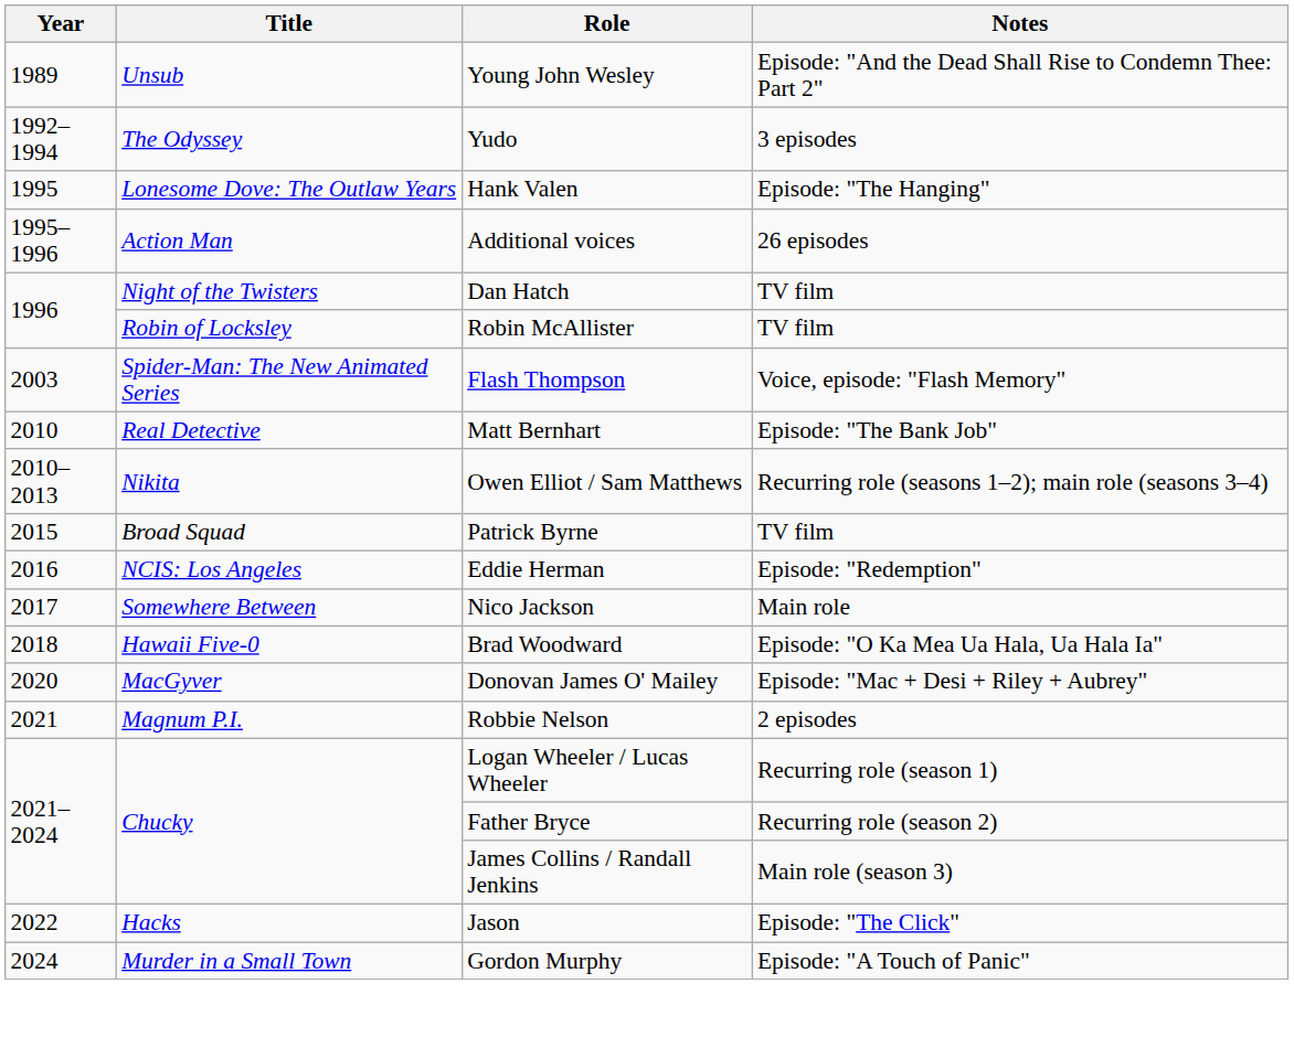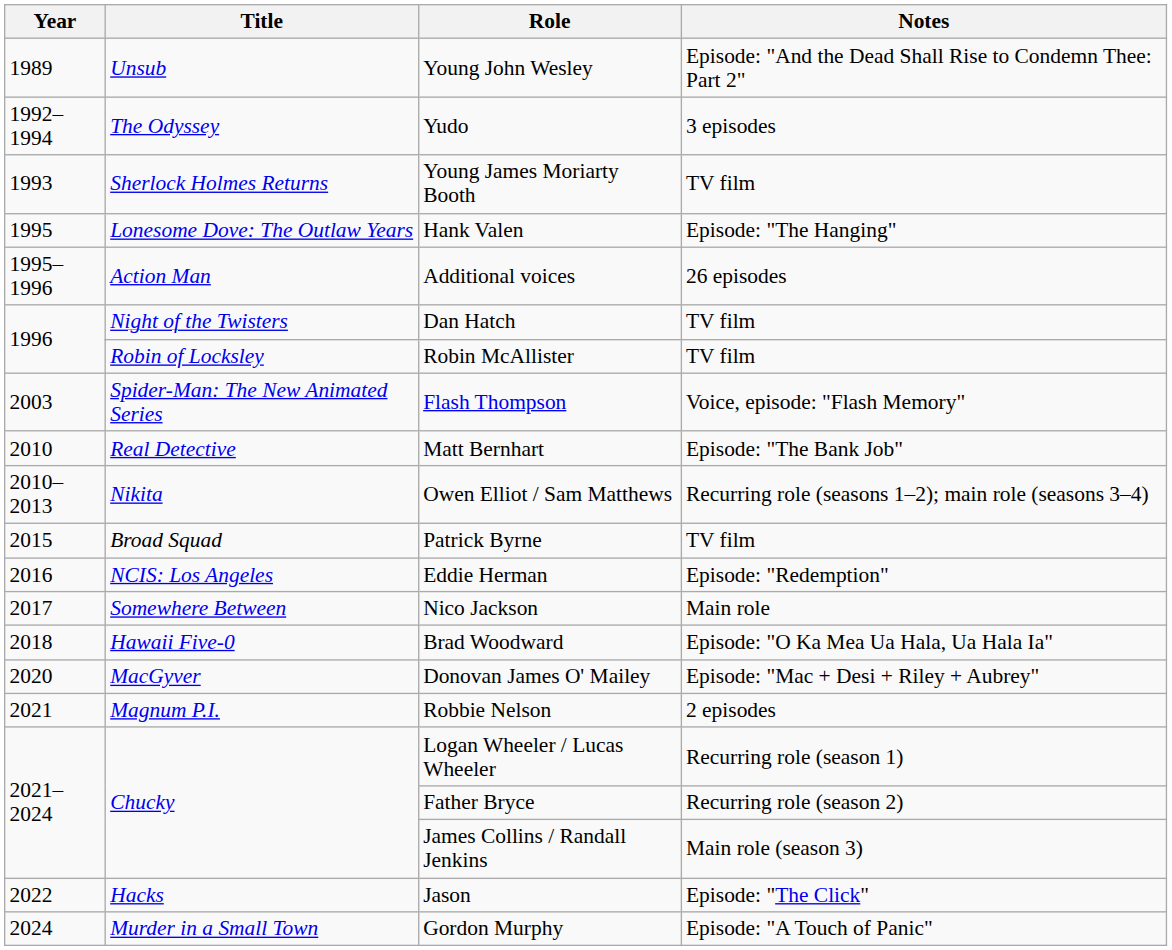+ row: 1993 | Sherlock Holmes Returns | Young James Moriarty Booth | TV film
